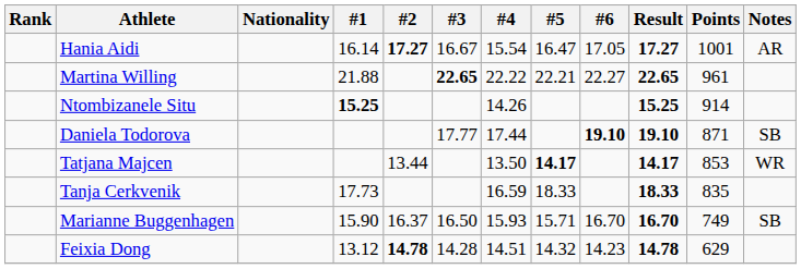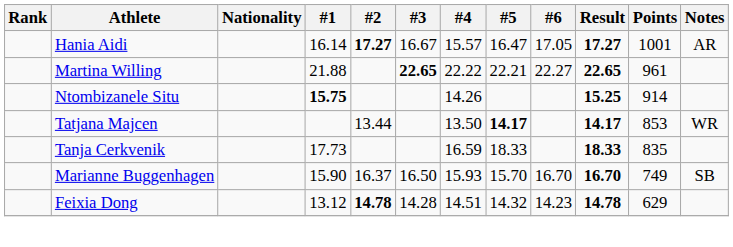Hania Aidi | #4: 15.54 -> 15.57
Ntombizanele Situ | #1: 15.25 -> 15.75
- row: Daniela Todorova | 17.77 | 17.44 | 19.10 | 19.10 | 871 | SB
Marianne Buggenhagen | #5: 15.71 -> 15.70
